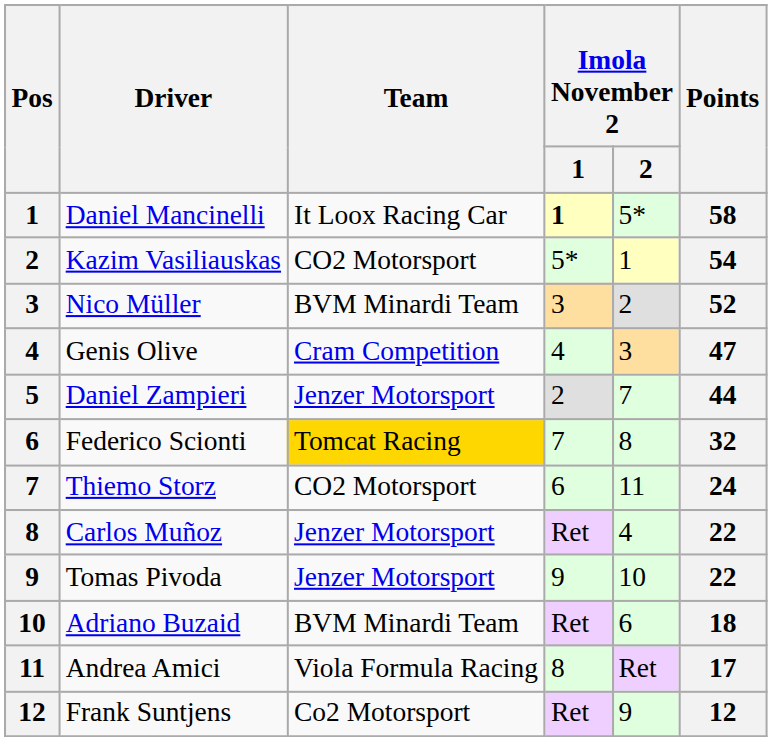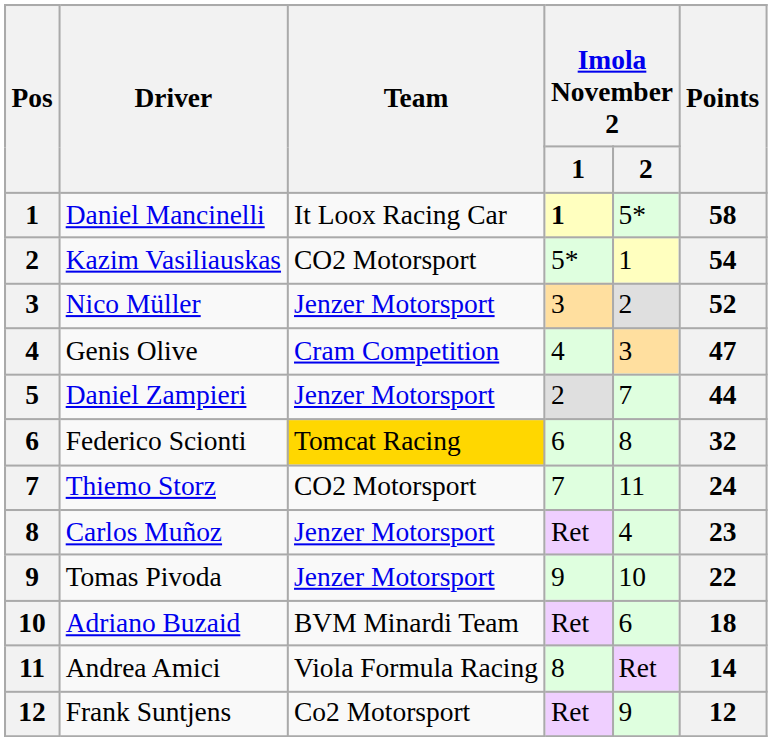Nico Müller | Team: BVM Minardi Team -> Jenzer Motorsport
Federico Scionti | Imola November 2 / 1: 7 -> 6
Thiemo Storz | Imola November 2 / 1: 6 -> 7
Carlos Muñoz | Points: 22 -> 23
Andrea Amici | Points: 17 -> 14
